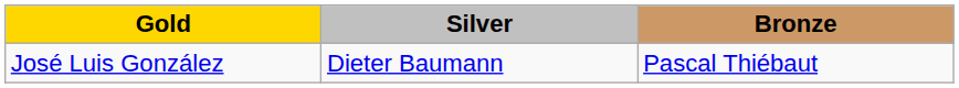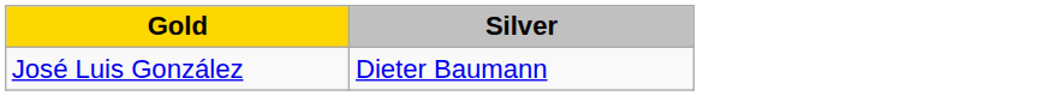- column: Bronze | Pascal Thiébaut
